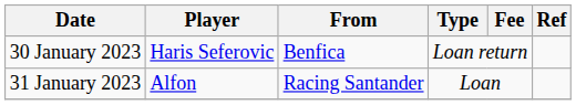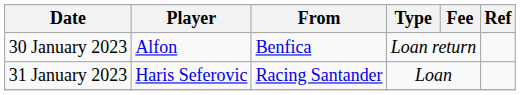30 January 2023 | Player: Haris Seferovic -> Alfon
31 January 2023 | Player: Alfon -> Haris Seferovic
